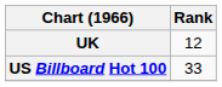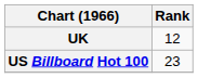US Billboard Hot 100 | Rank: 33 -> 23
